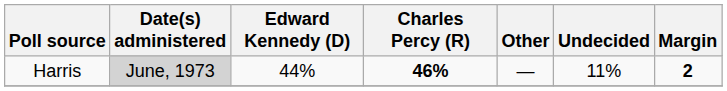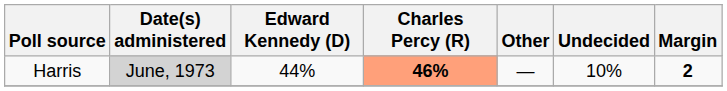Harris | Charles Percy (R): no background -> lightsalmon background
Harris | Undecided: 11% -> 10%
